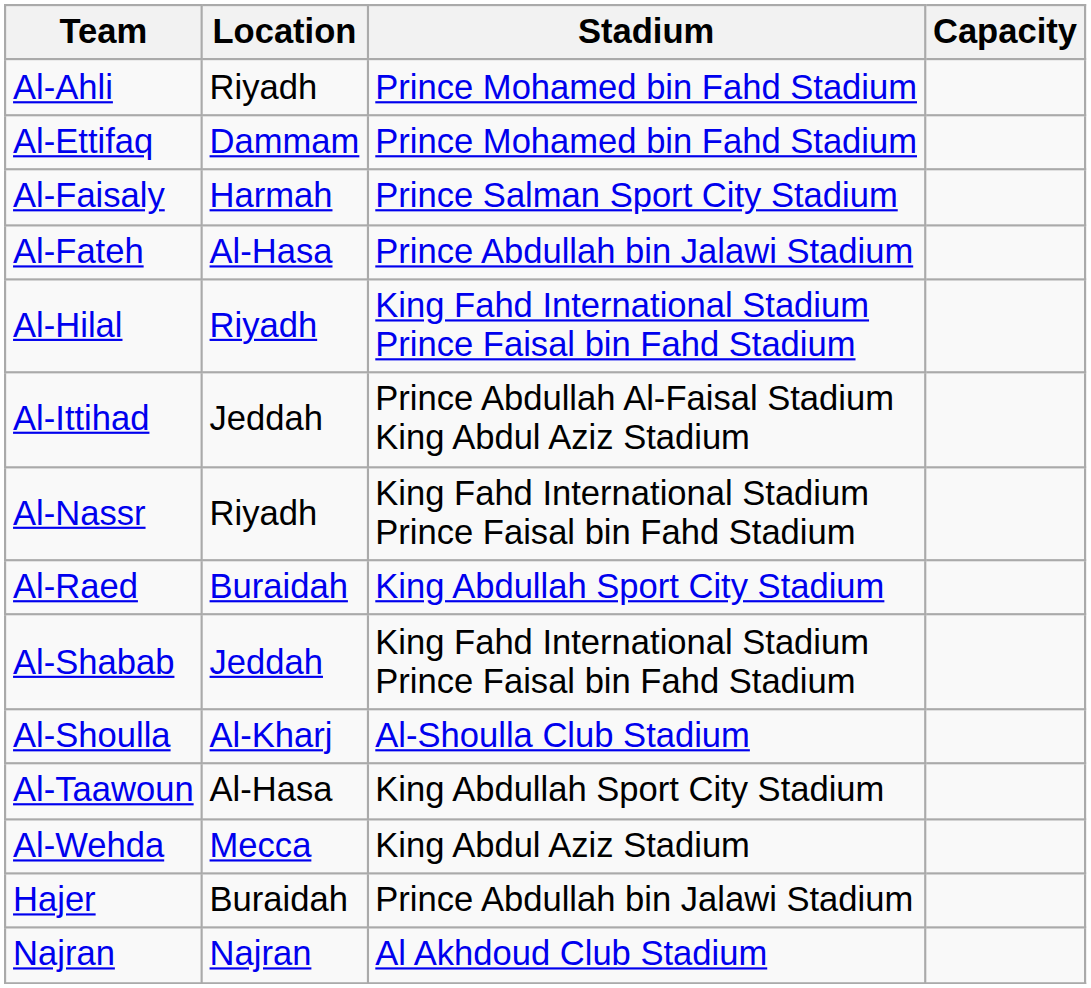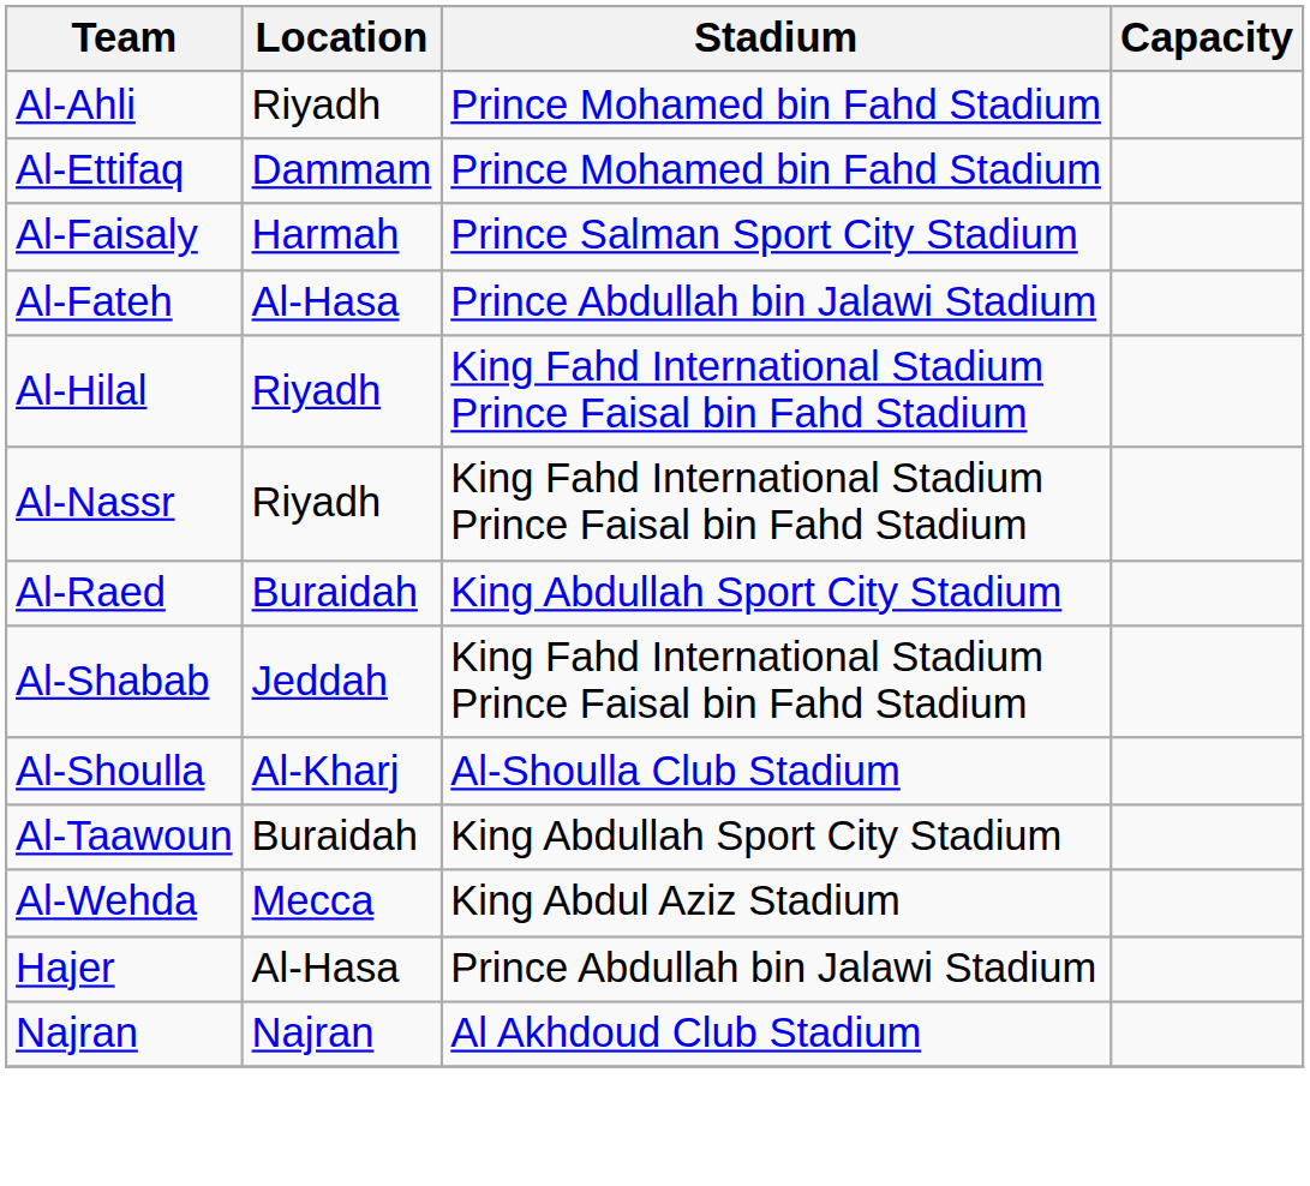- row: Al-Ittihad | Jeddah | Prince Abdullah Al-Faisal Stadium King Abdul Aziz Stadium
Al-Taawoun | Location: Al-Hasa -> Buraidah
Hajer | Location: Buraidah -> Al-Hasa
